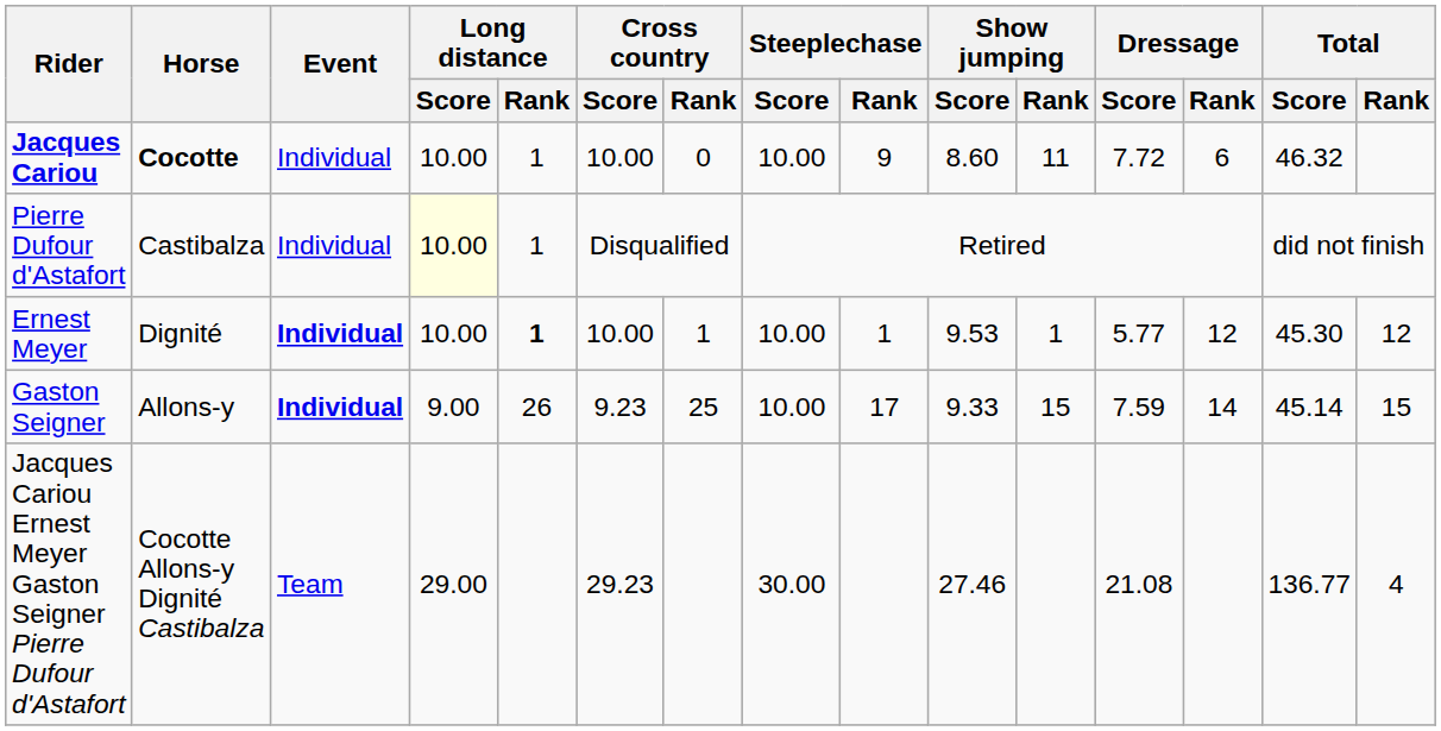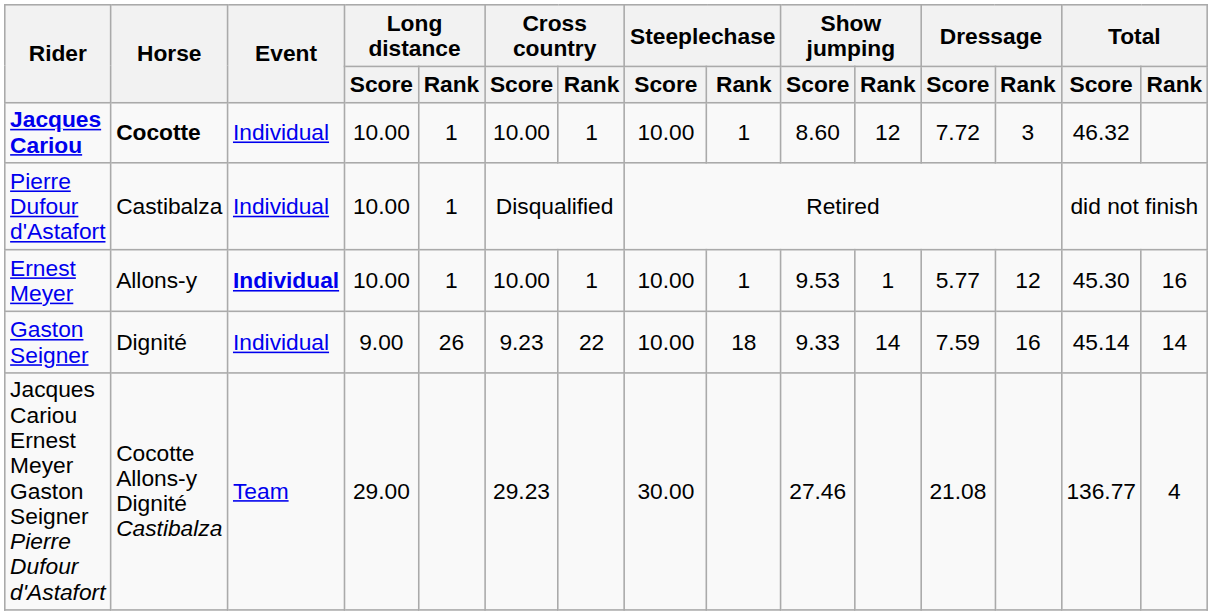Jacques Cariou | Cross country / Rank: 0 -> 1
Jacques Cariou | Steeplechase / Rank: 9 -> 1
Jacques Cariou | Show jumping / Rank: 11 -> 12
Jacques Cariou | Dressage / Rank: 6 -> 3
Pierre Dufour d'Astafort | Long distance / Score: lightyellow background -> no background
Ernest Meyer | Horse: Dignité -> Allons-y
Ernest Meyer | Long distance / Rank: bold -> normal
Ernest Meyer | Total / Rank: 12 -> 16
Gaston Seigner | Horse: Allons-y -> Dignité
Gaston Seigner | Event: bold -> normal
Gaston Seigner | Cross country / Rank: 25 -> 22
Gaston Seigner | Steeplechase / Rank: 17 -> 18
Gaston Seigner | Show jumping / Rank: 15 -> 14
Gaston Seigner | Dressage / Rank: 14 -> 16
Gaston Seigner | Total / Rank: 15 -> 14
